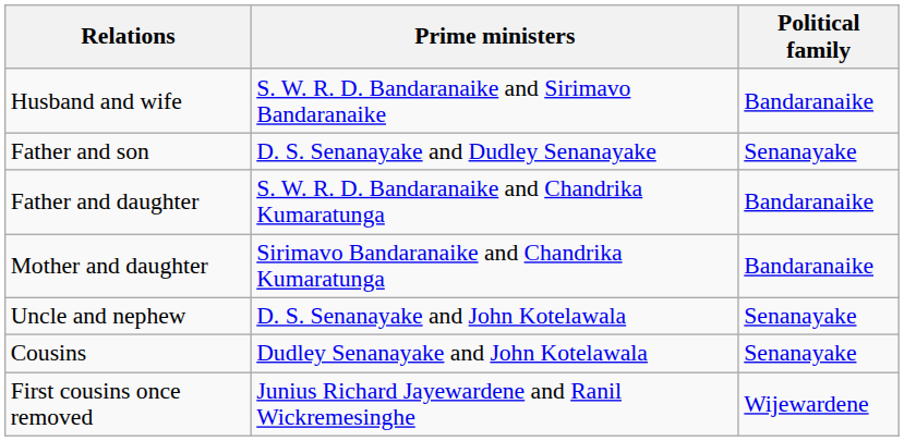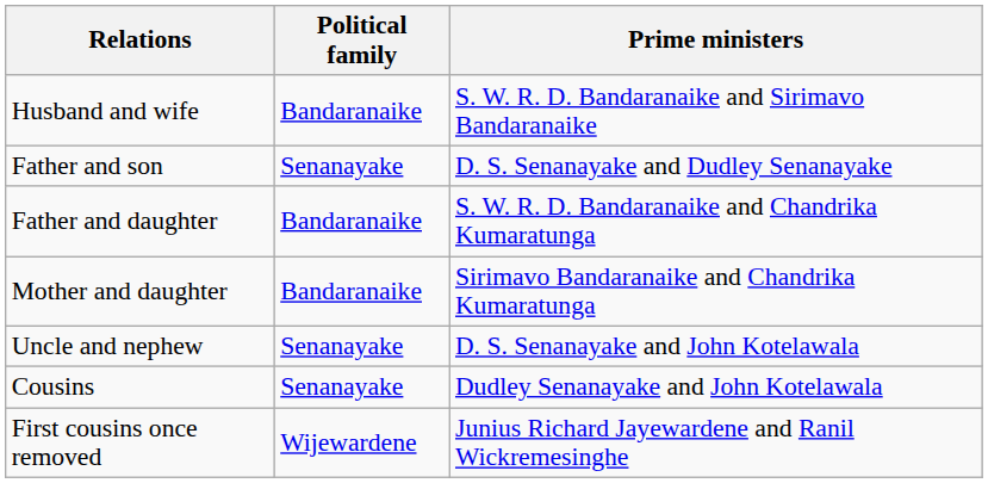columns swapped: Prime ministers <-> Political family
